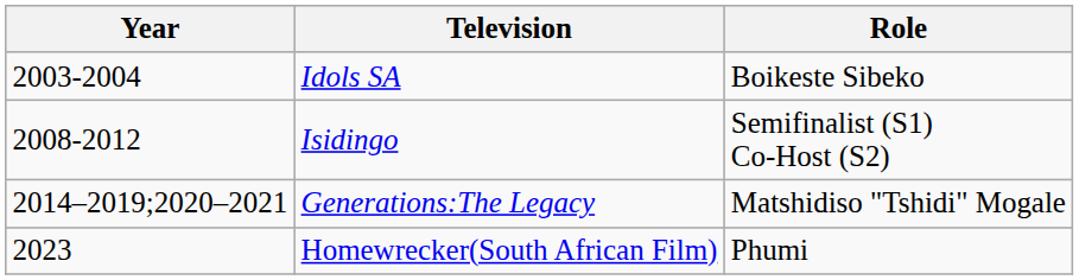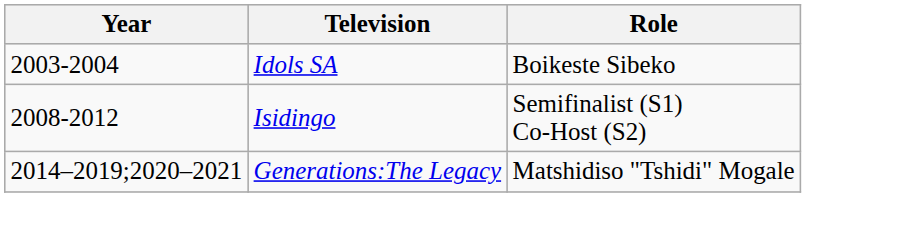- row: 2023 | Homewrecker(South African Film) | Phumi
